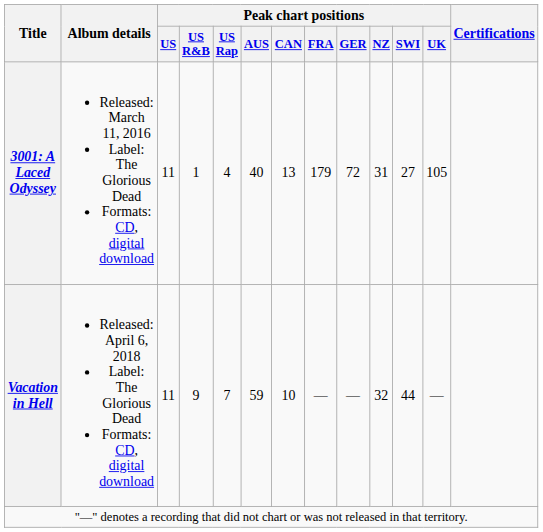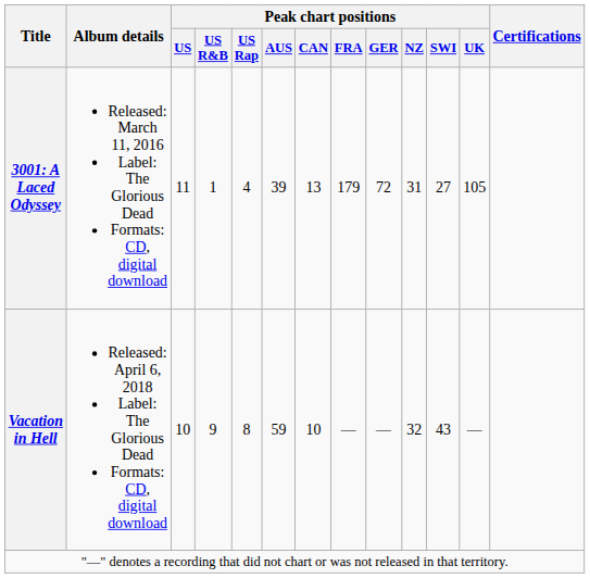3001: A Laced Odyssey | Peak chart positions / AUS: 40 -> 39
Vacation in Hell | Peak chart positions / US: 11 -> 10
Vacation in Hell | Peak chart positions / US Rap: 7 -> 8
Vacation in Hell | Peak chart positions / SWI: 44 -> 43
